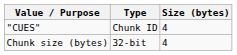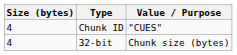columns swapped: Size (bytes) <-> Value / Purpose
